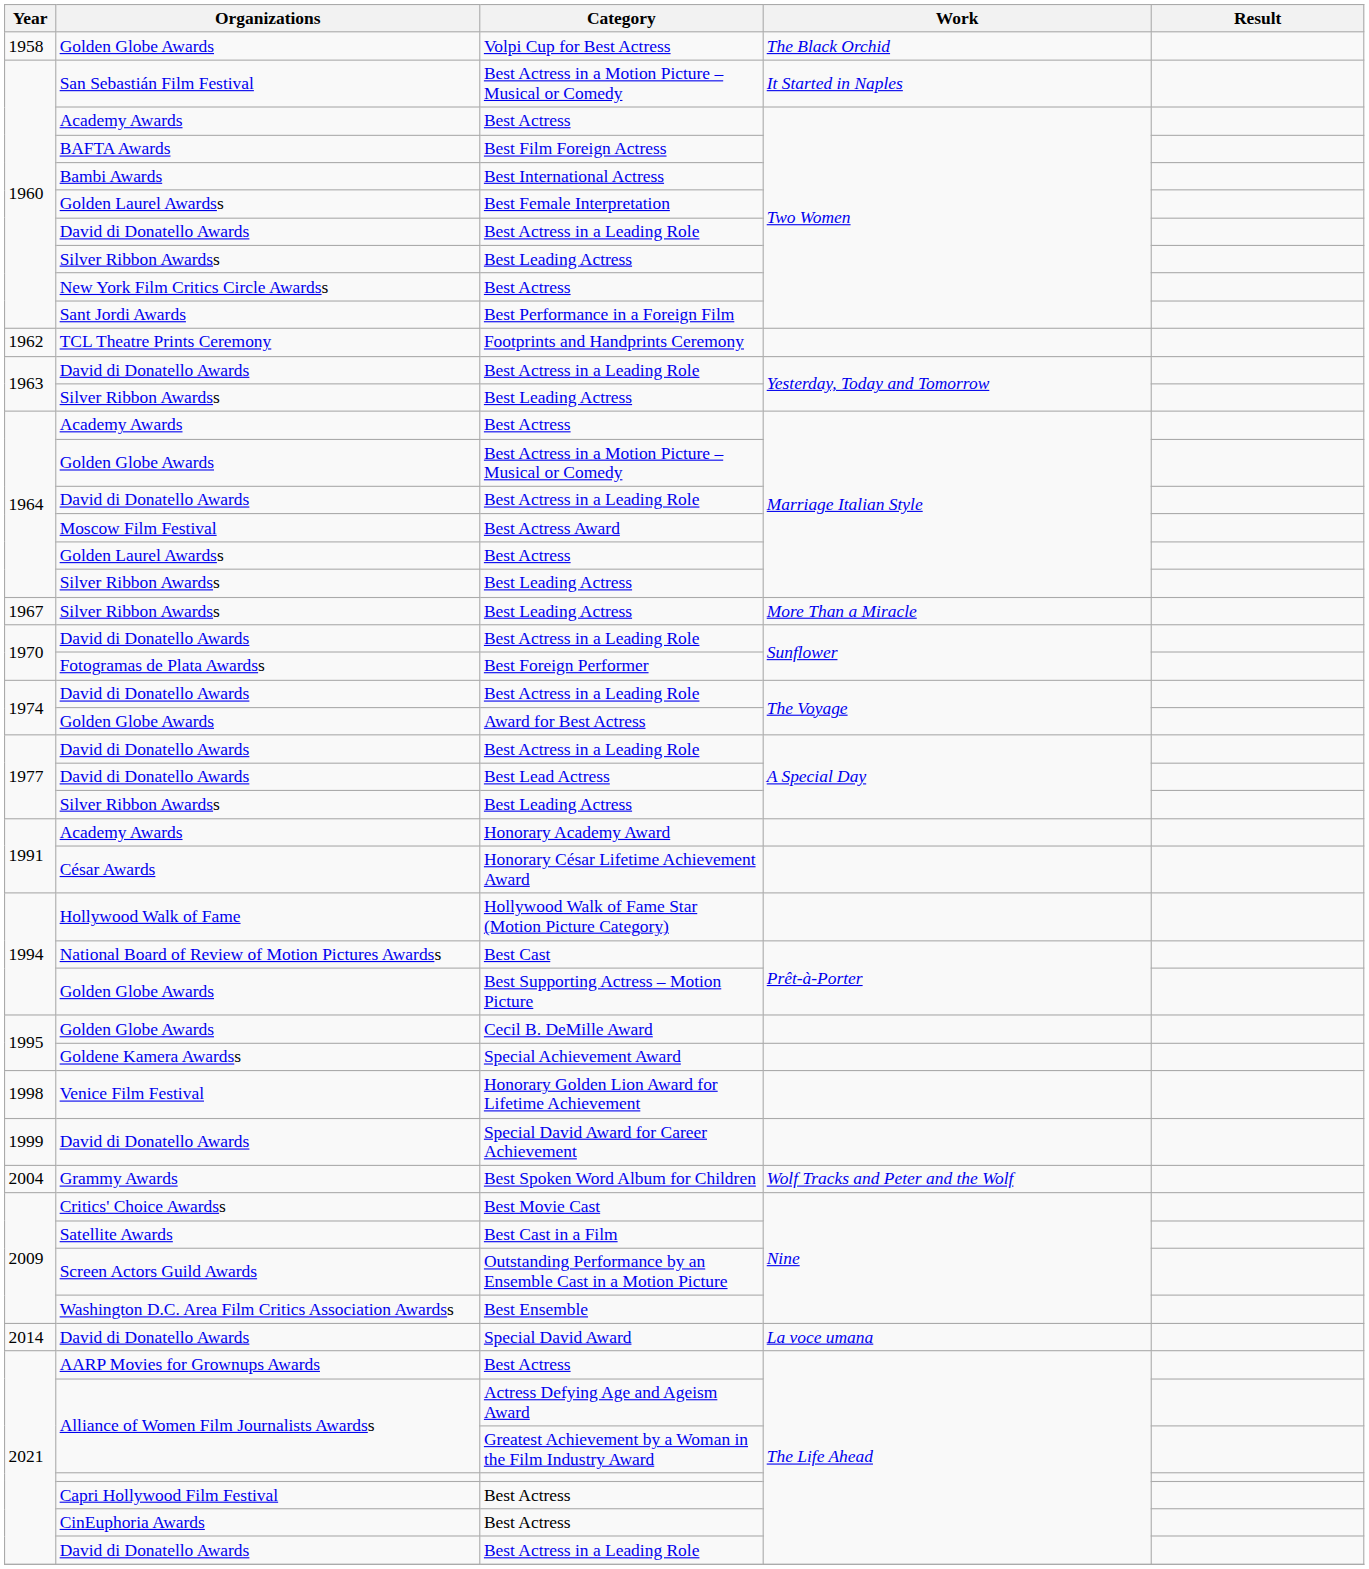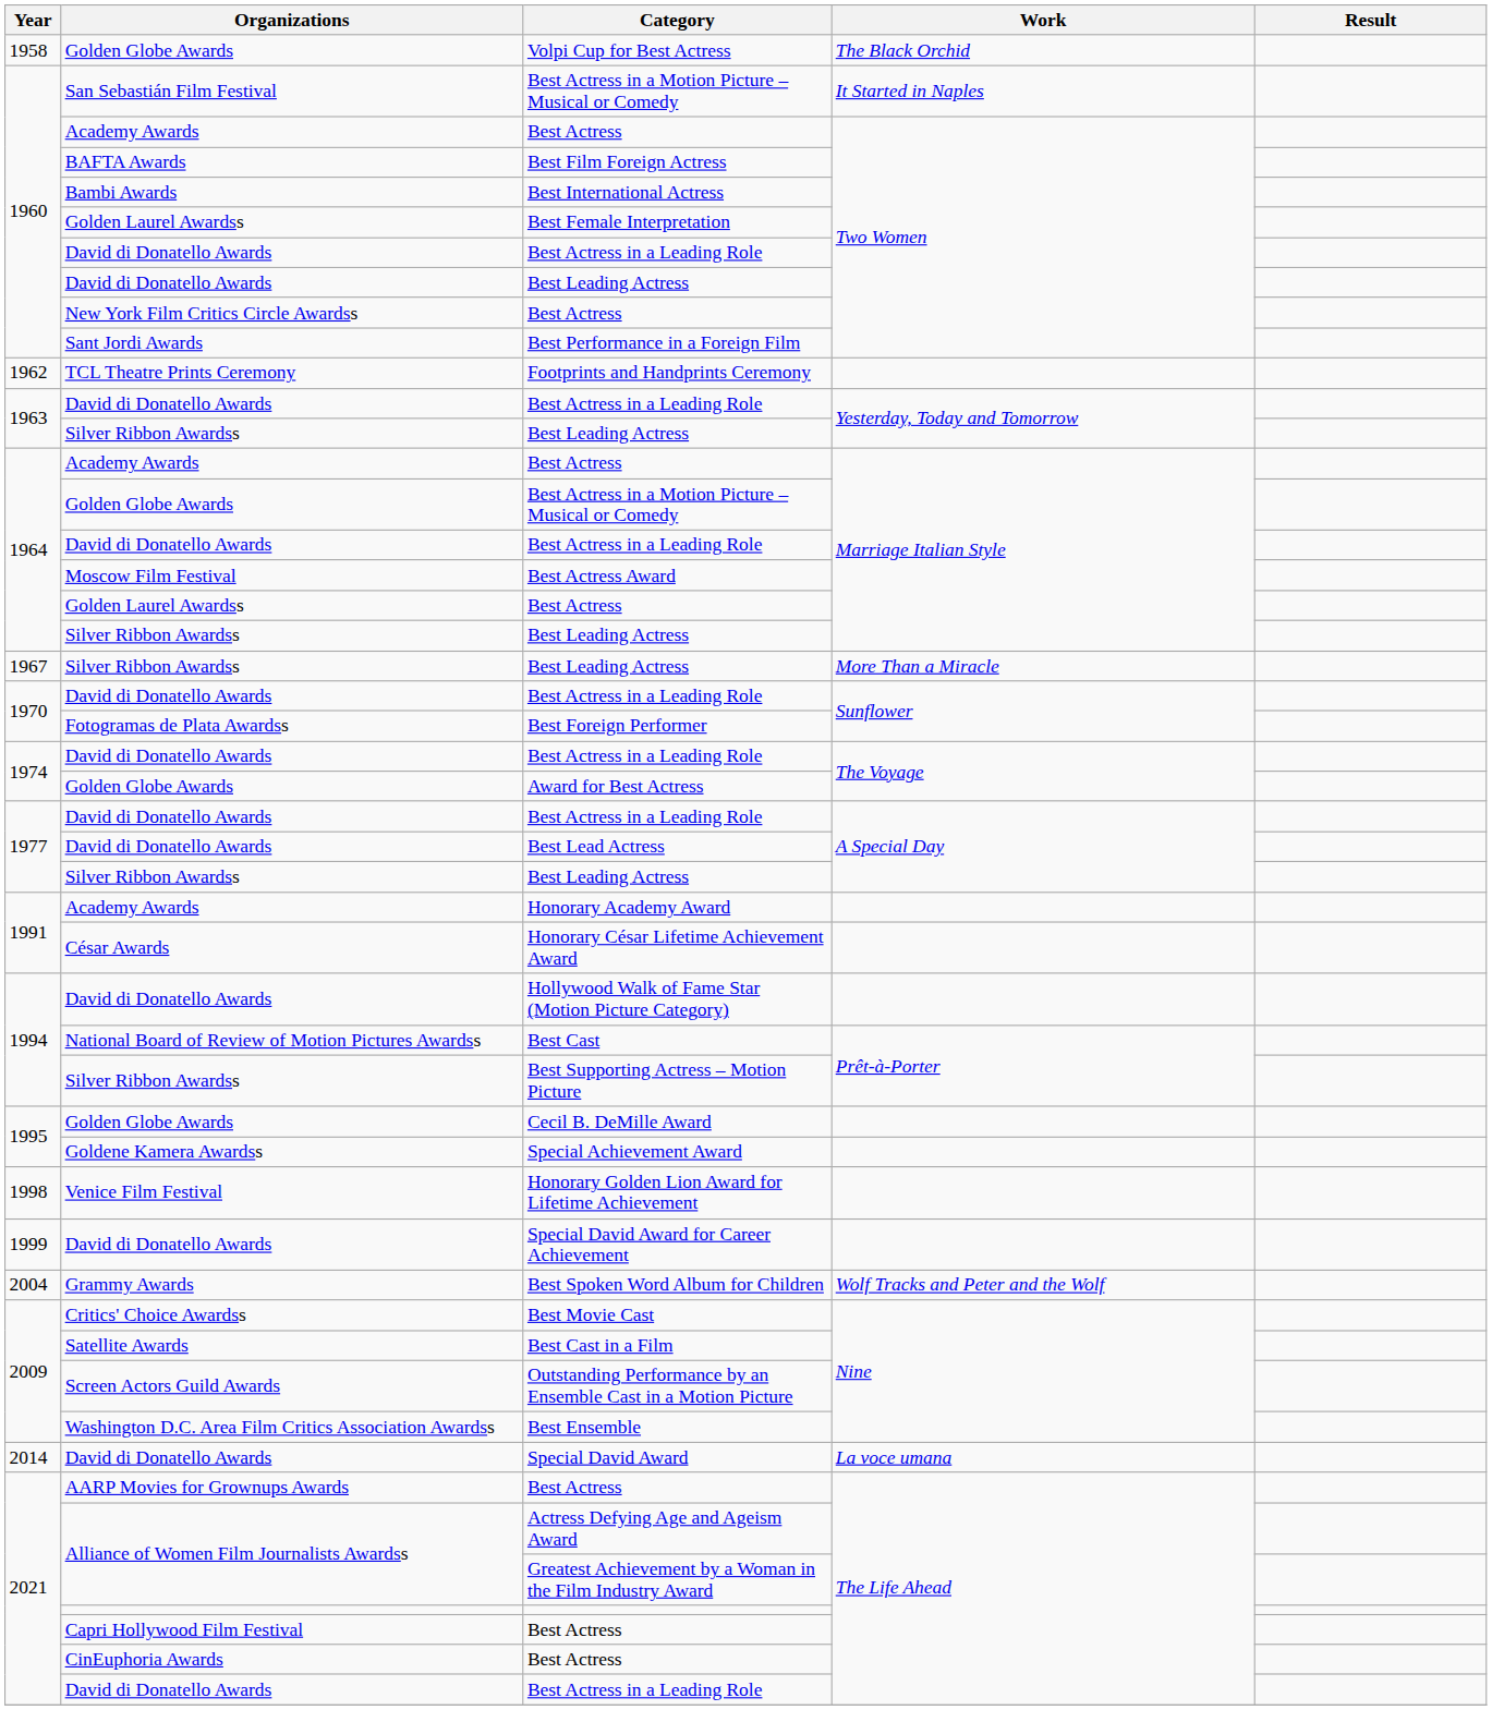1960 / Best Leading Actress | Organizations: Silver Ribbon Awardss -> David di Donatello Awards
Hollywood Walk of Fame Star (Motion Picture Category) | Organizations: Hollywood Walk of Fame -> David di Donatello Awards
Best Supporting Actress – Motion Picture | Organizations: Golden Globe Awards -> Silver Ribbon Awardss
